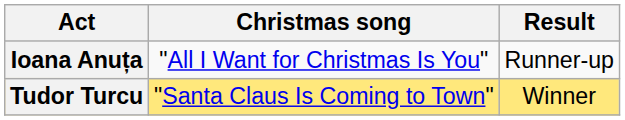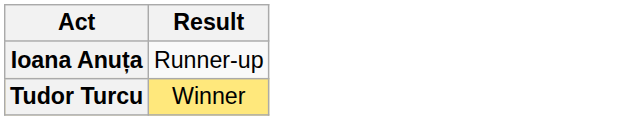- column: Christmas song | "All I Want for Christmas Is You" | "Santa Claus Is Coming to Town"
